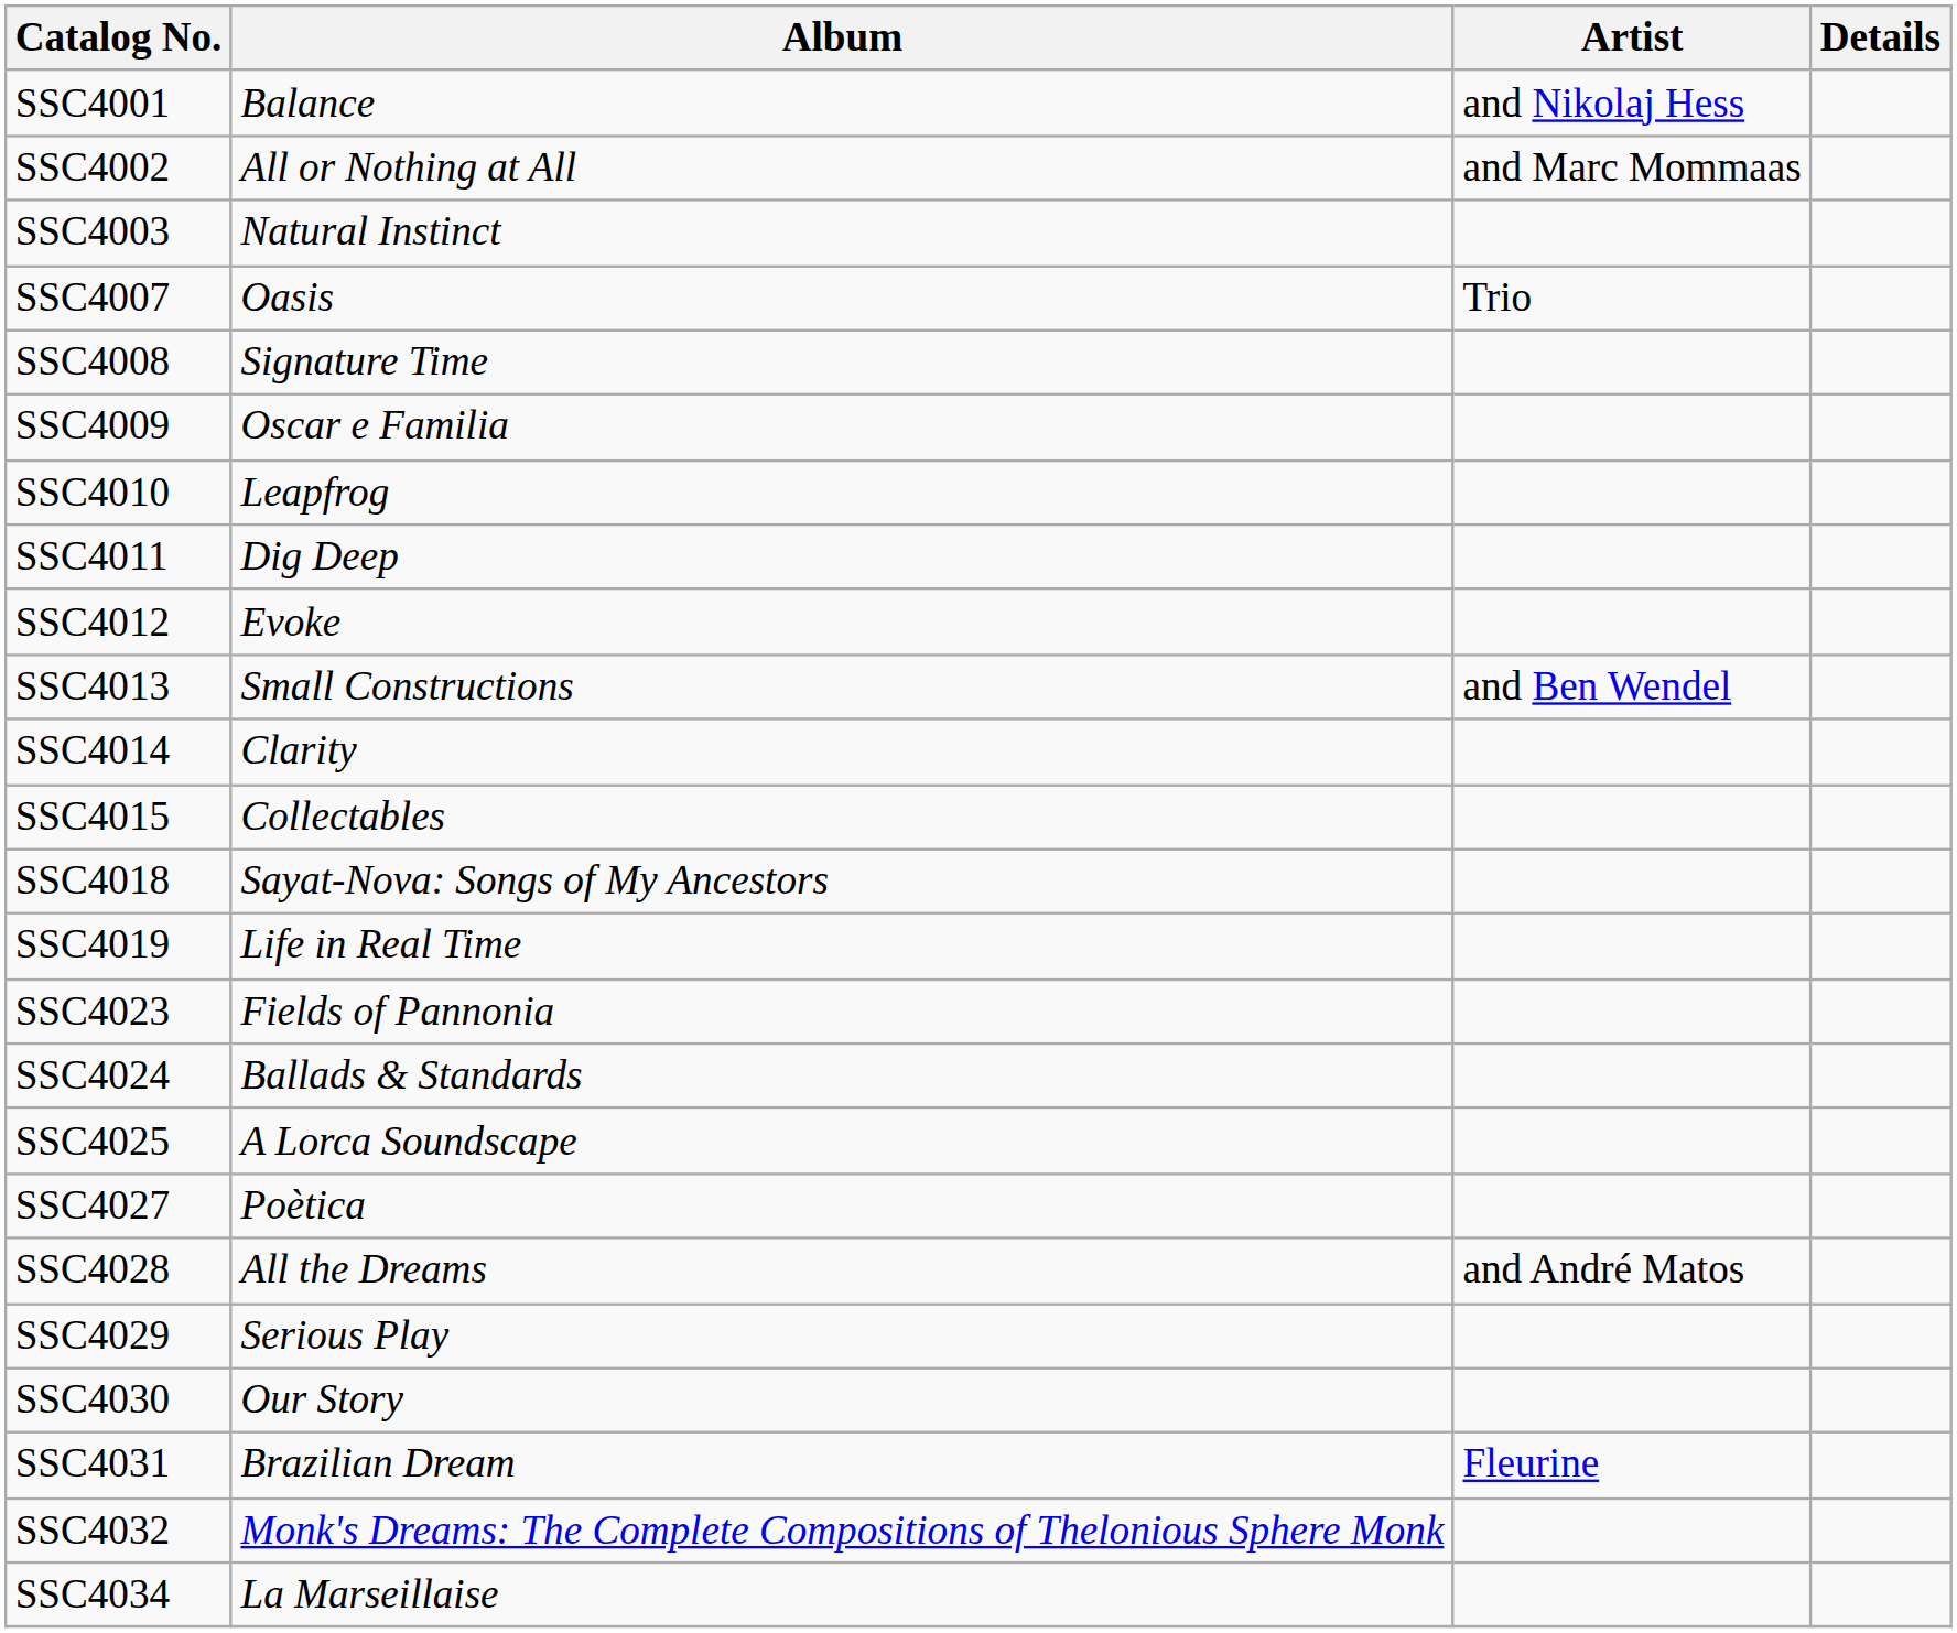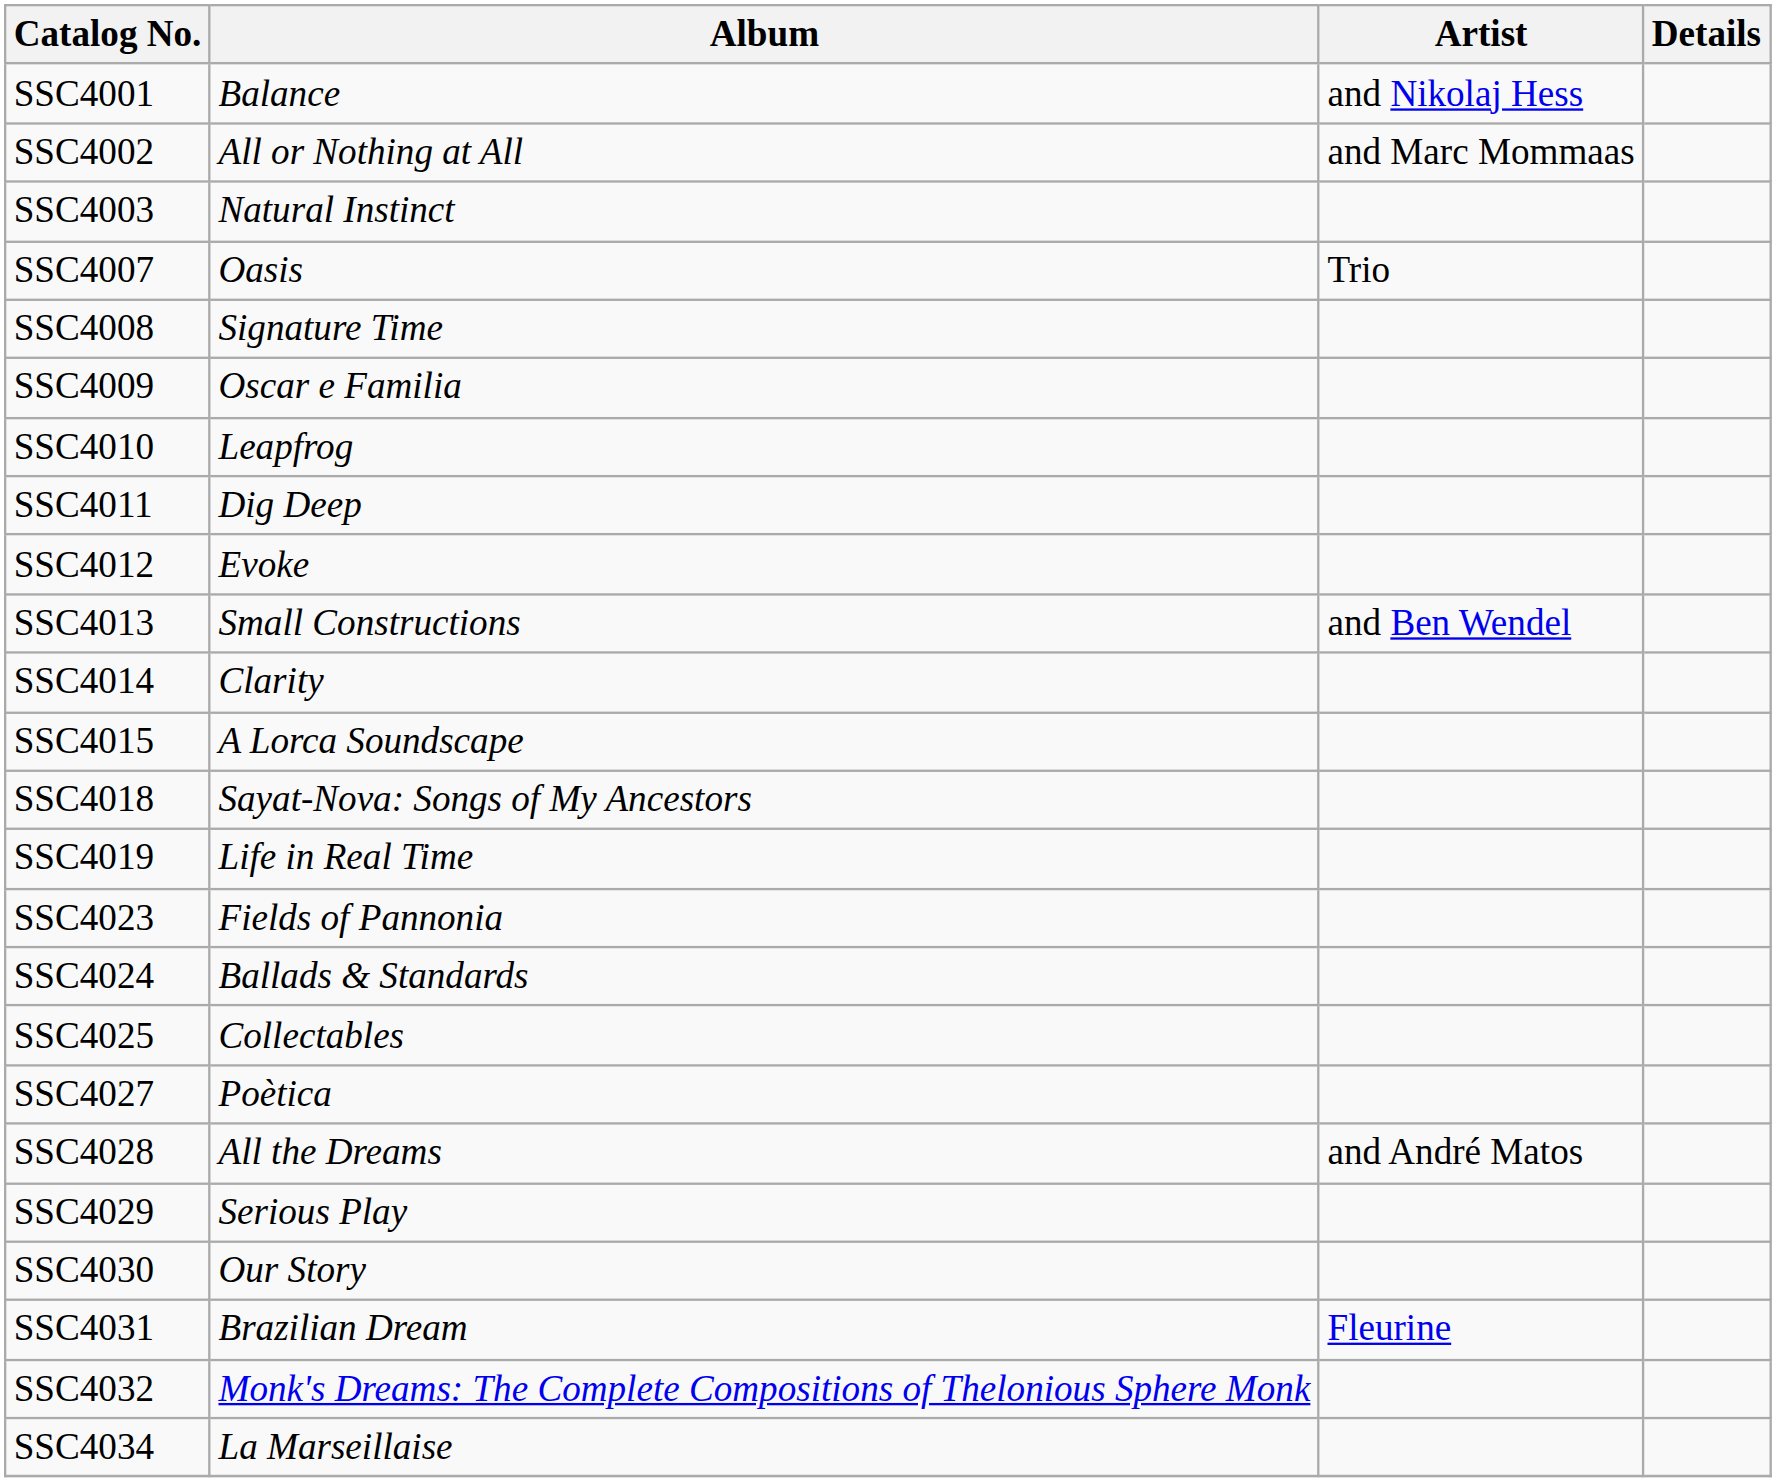SSC4015 | Album: Collectables -> A Lorca Soundscape
SSC4025 | Album: A Lorca Soundscape -> Collectables
